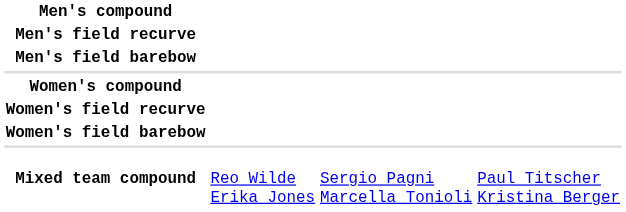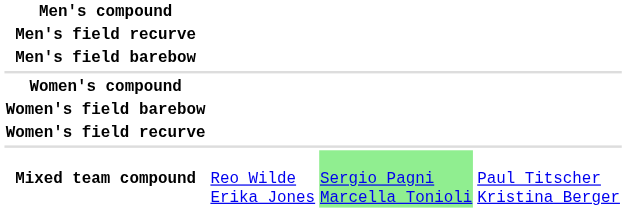rows swapped: Women's field recurve <-> Women's field barebow
Mixed team compound | column 3: no background -> lightgreen background
